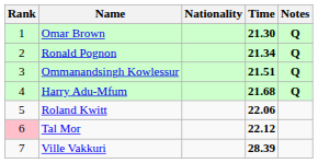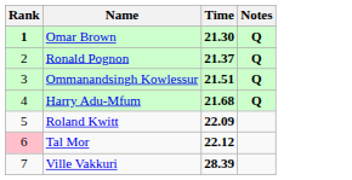- column: Nationality
Omar Brown | Rank: normal -> bold
Ronald Pognon | Time: 21.34 -> 21.37
Roland Kwitt | Time: 22.06 -> 22.09
